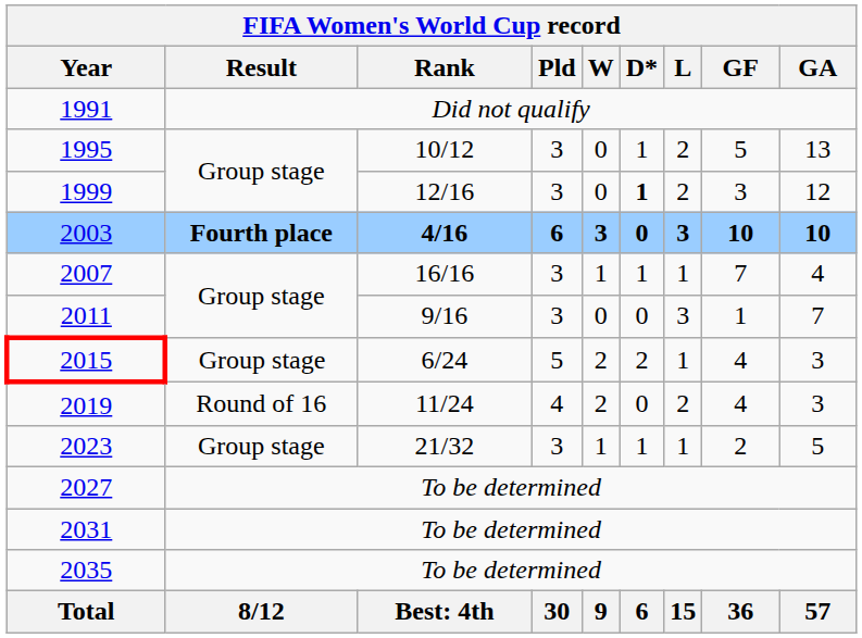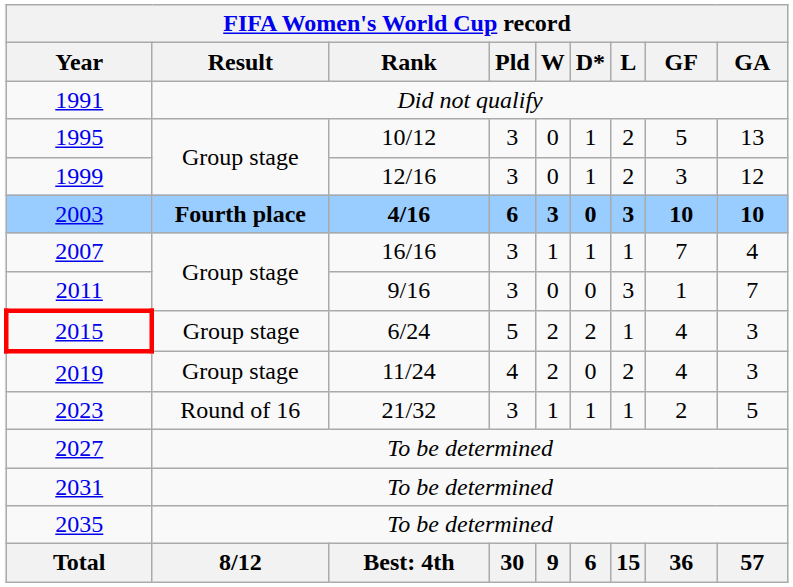1999 | D*: bold -> normal
2019 | Result: Round of 16 -> Group stage
2023 | Result: Group stage -> Round of 16
